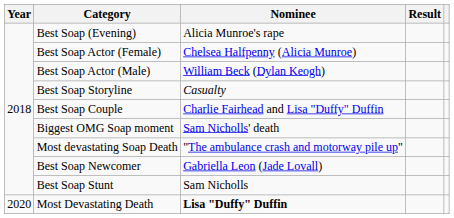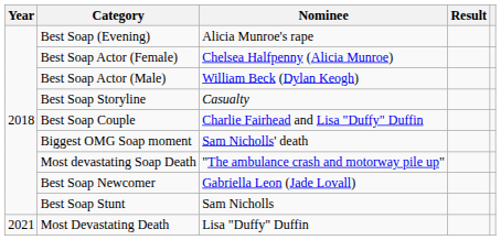Most Devastating Death | Year: 2020 -> 2021
Most Devastating Death | Nominee: bold -> normal
